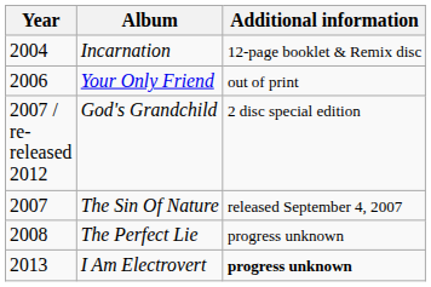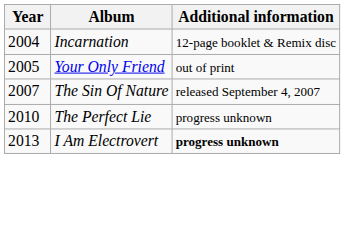Your Only Friend | Year: 2006 -> 2005
- row: 2007 / re-released 2012 | God's Grandchild | 2 disc special edition
The Perfect Lie | Year: 2008 -> 2010
